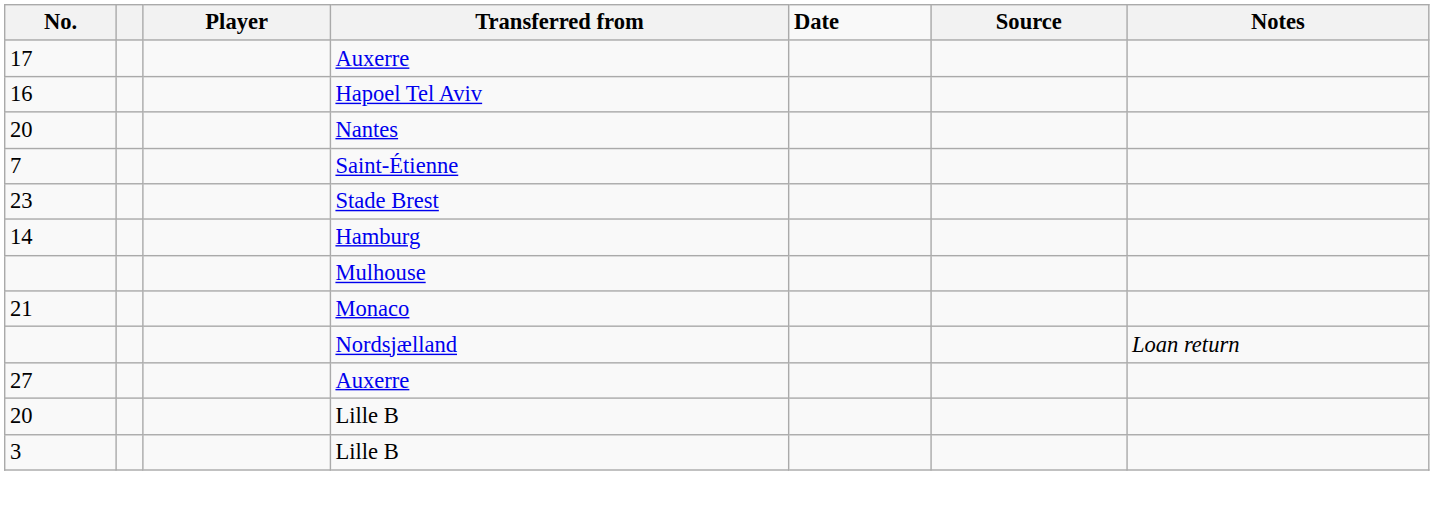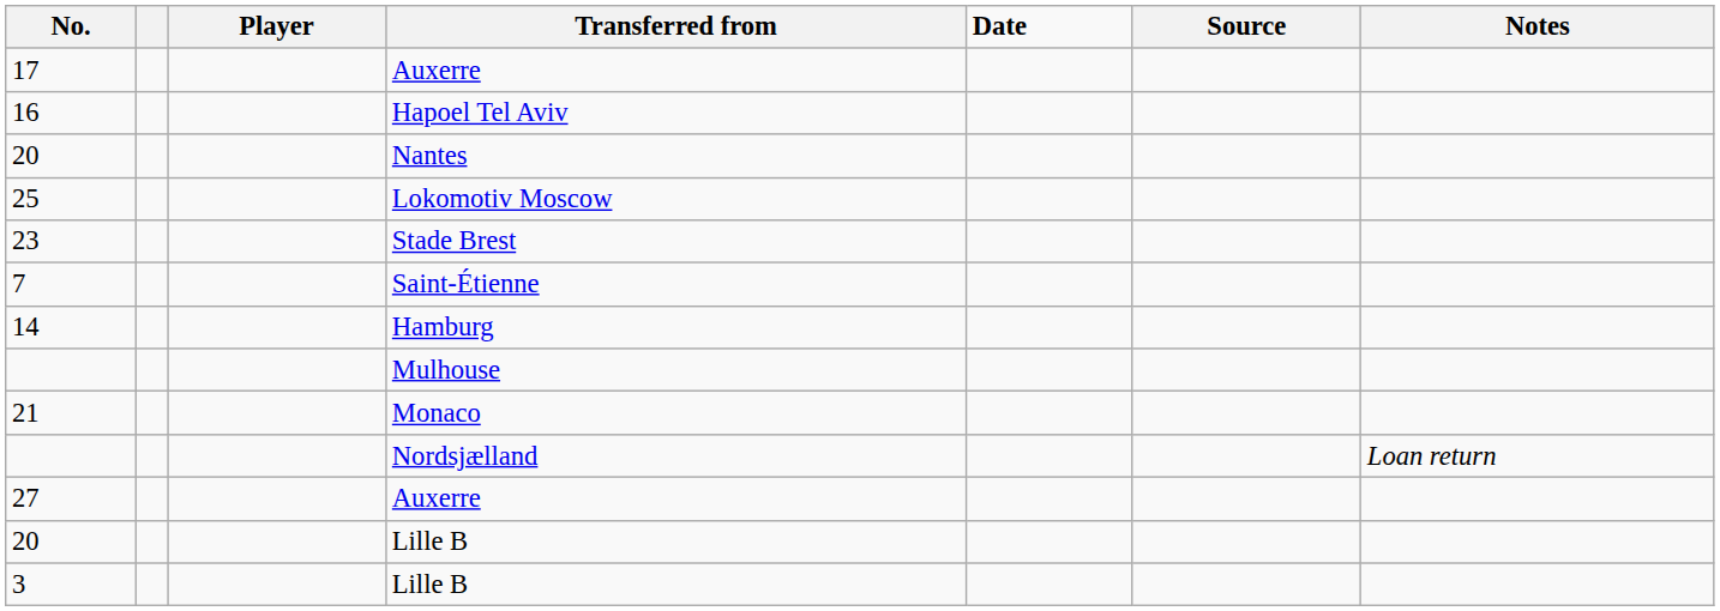+ row: 25 | Lokomotiv Moscow
rows swapped: 23 <-> 7
